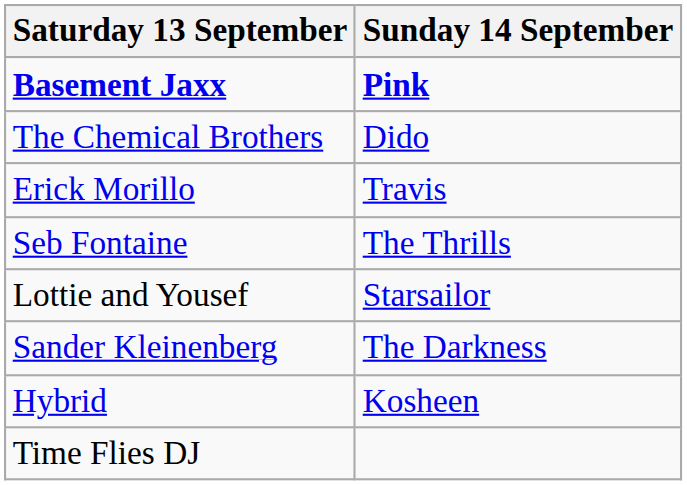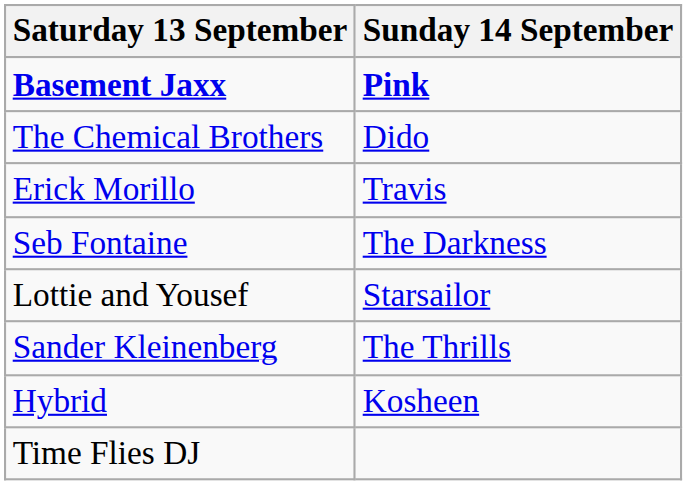Seb Fontaine | Sunday 14 September: The Thrills -> The Darkness
Sander Kleinenberg | Sunday 14 September: The Darkness -> The Thrills
